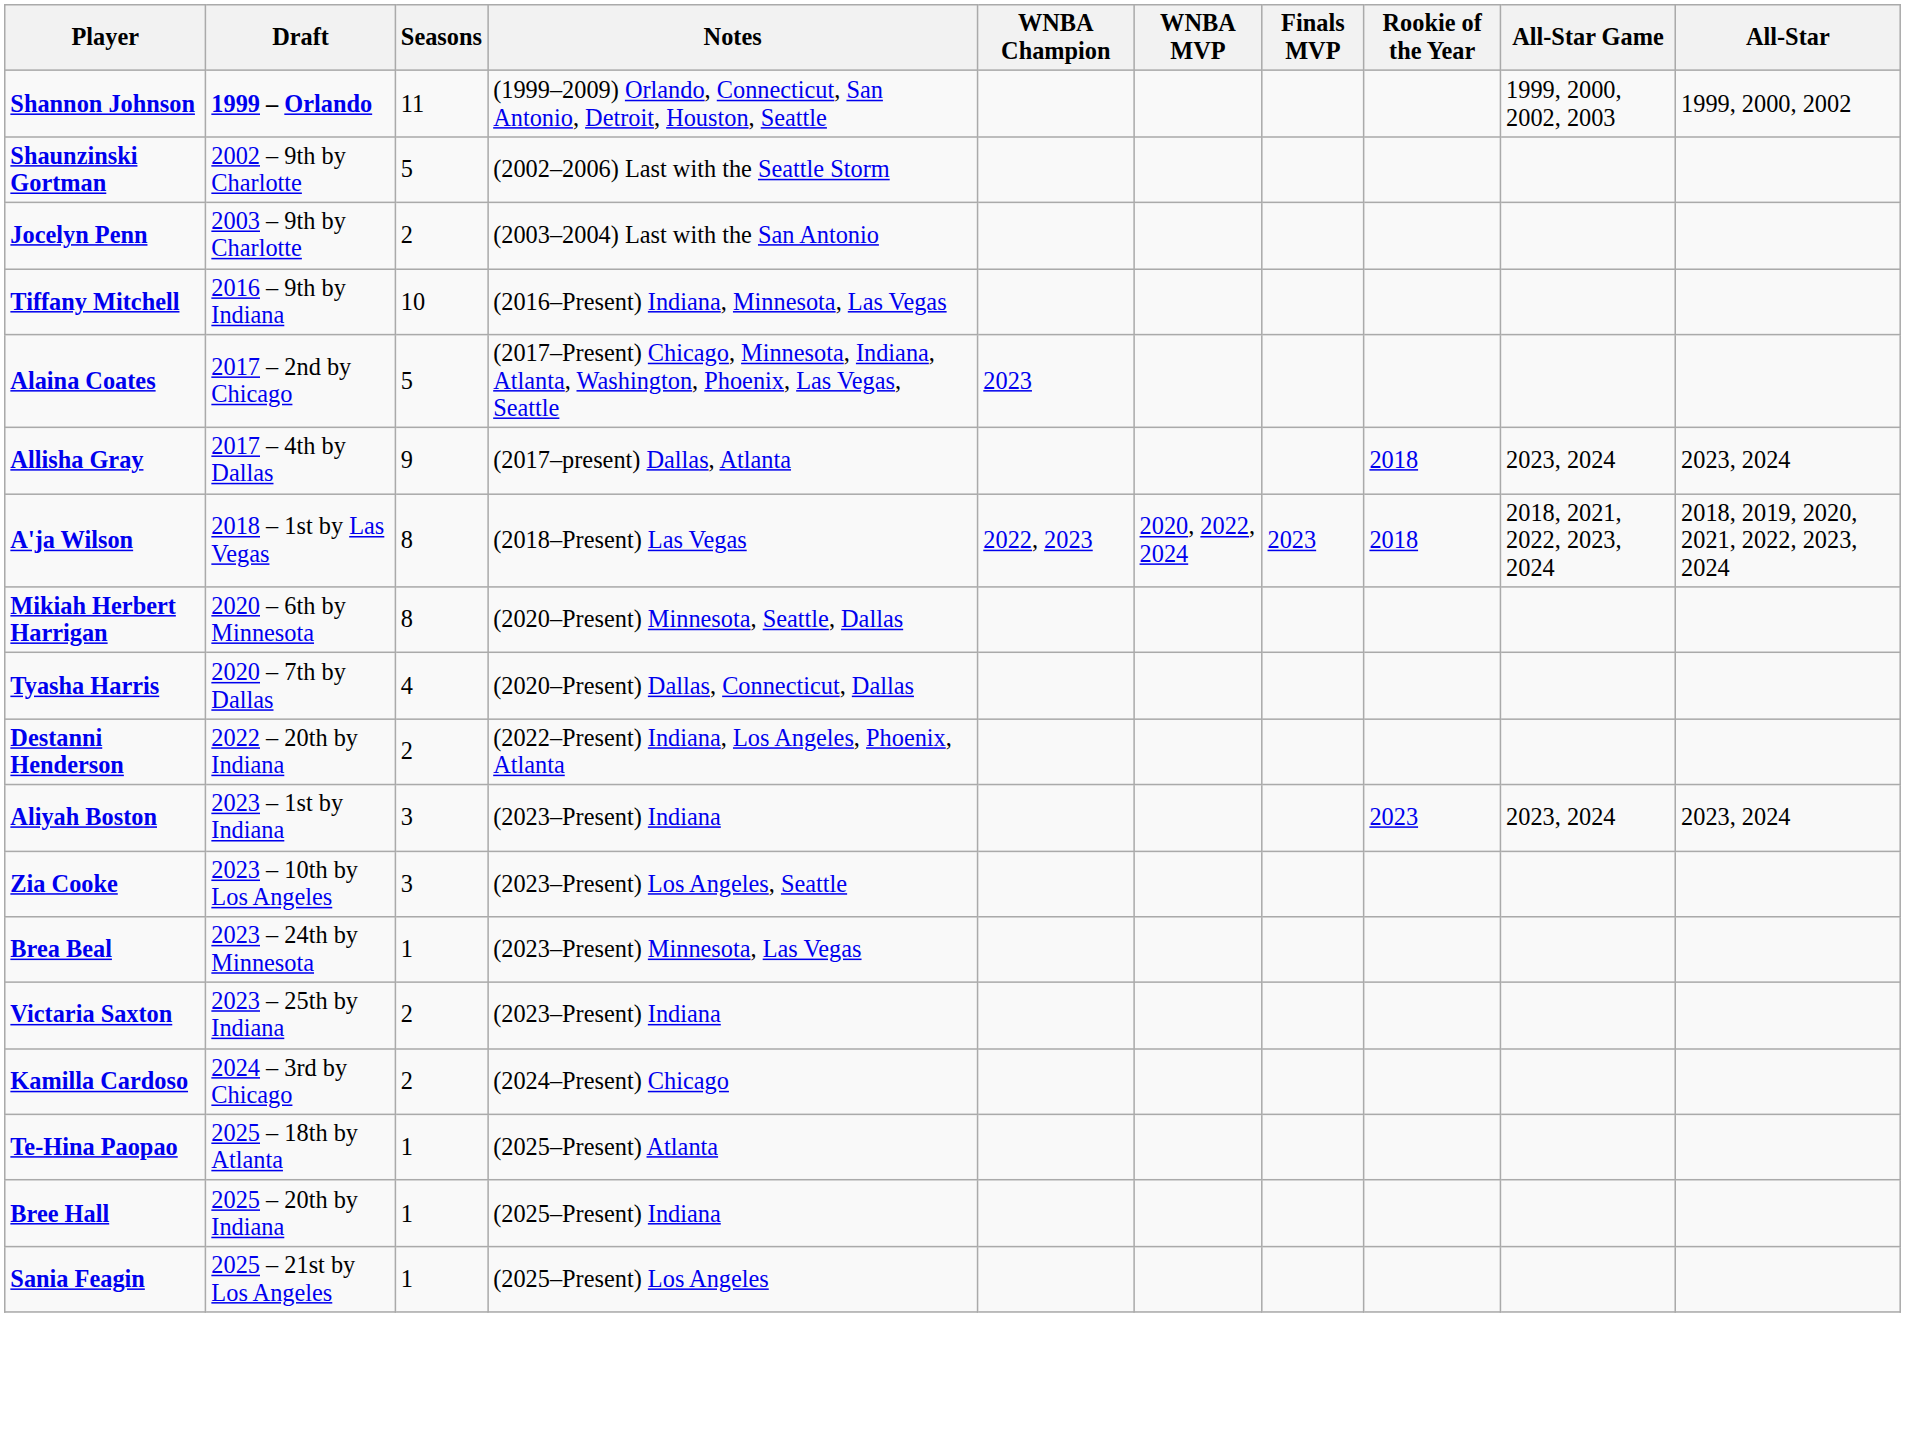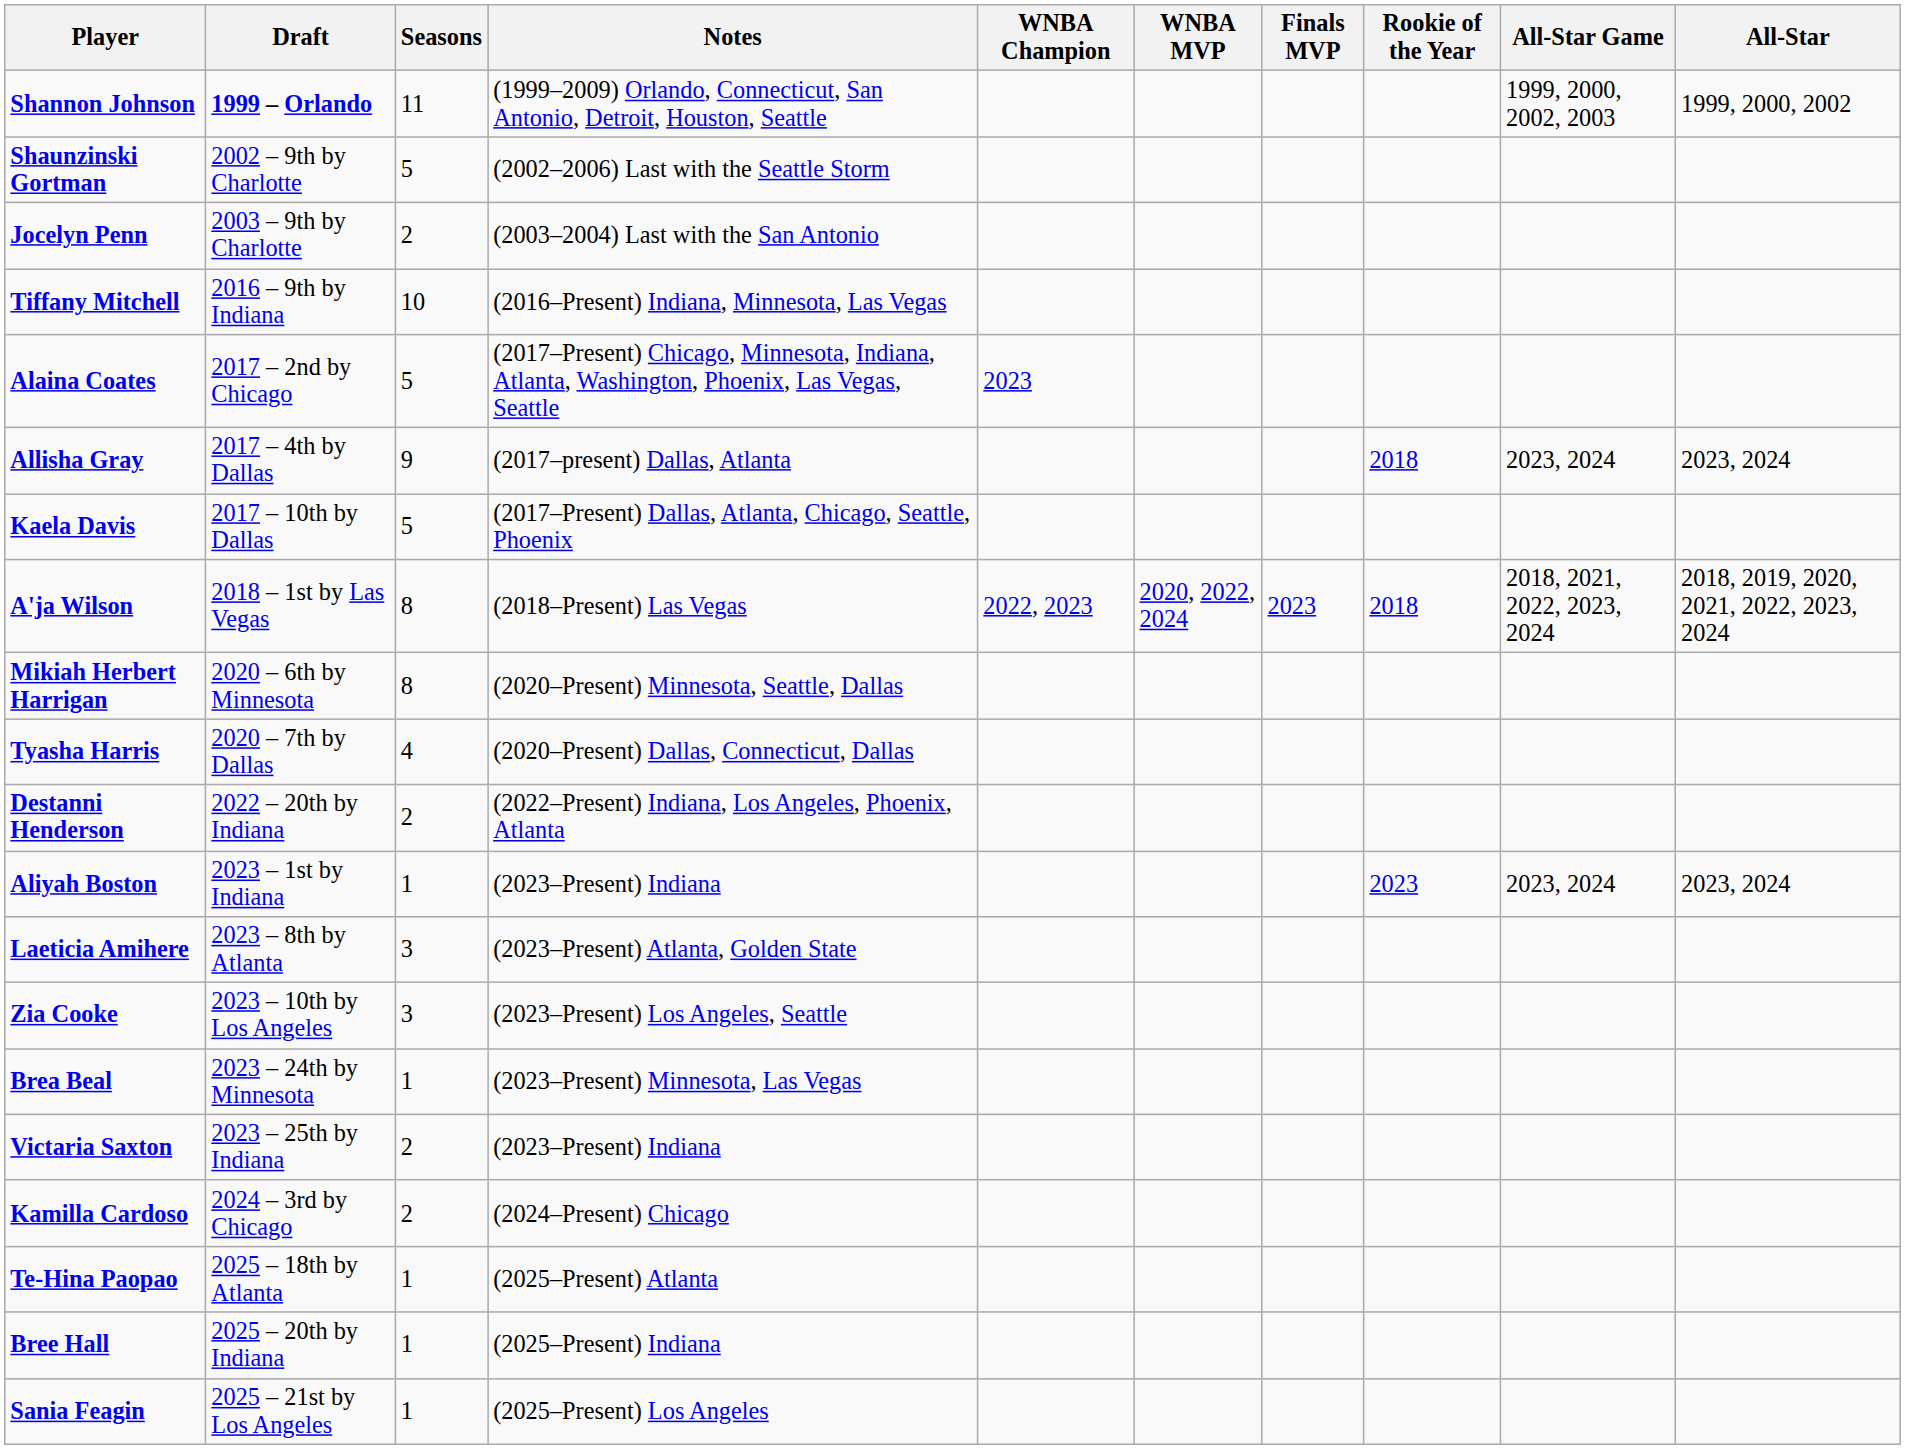+ row: Kaela Davis | 2017 – 10th by Dallas | 5 | (2017–Present) Dallas, Atlanta, Chicago, Seattle, Phoenix
Aliyah Boston | Seasons: 3 -> 1
+ row: Laeticia Amihere | 2023 – 8th by Atlanta | 3 | (2023–Present) Atlanta, Golden State
